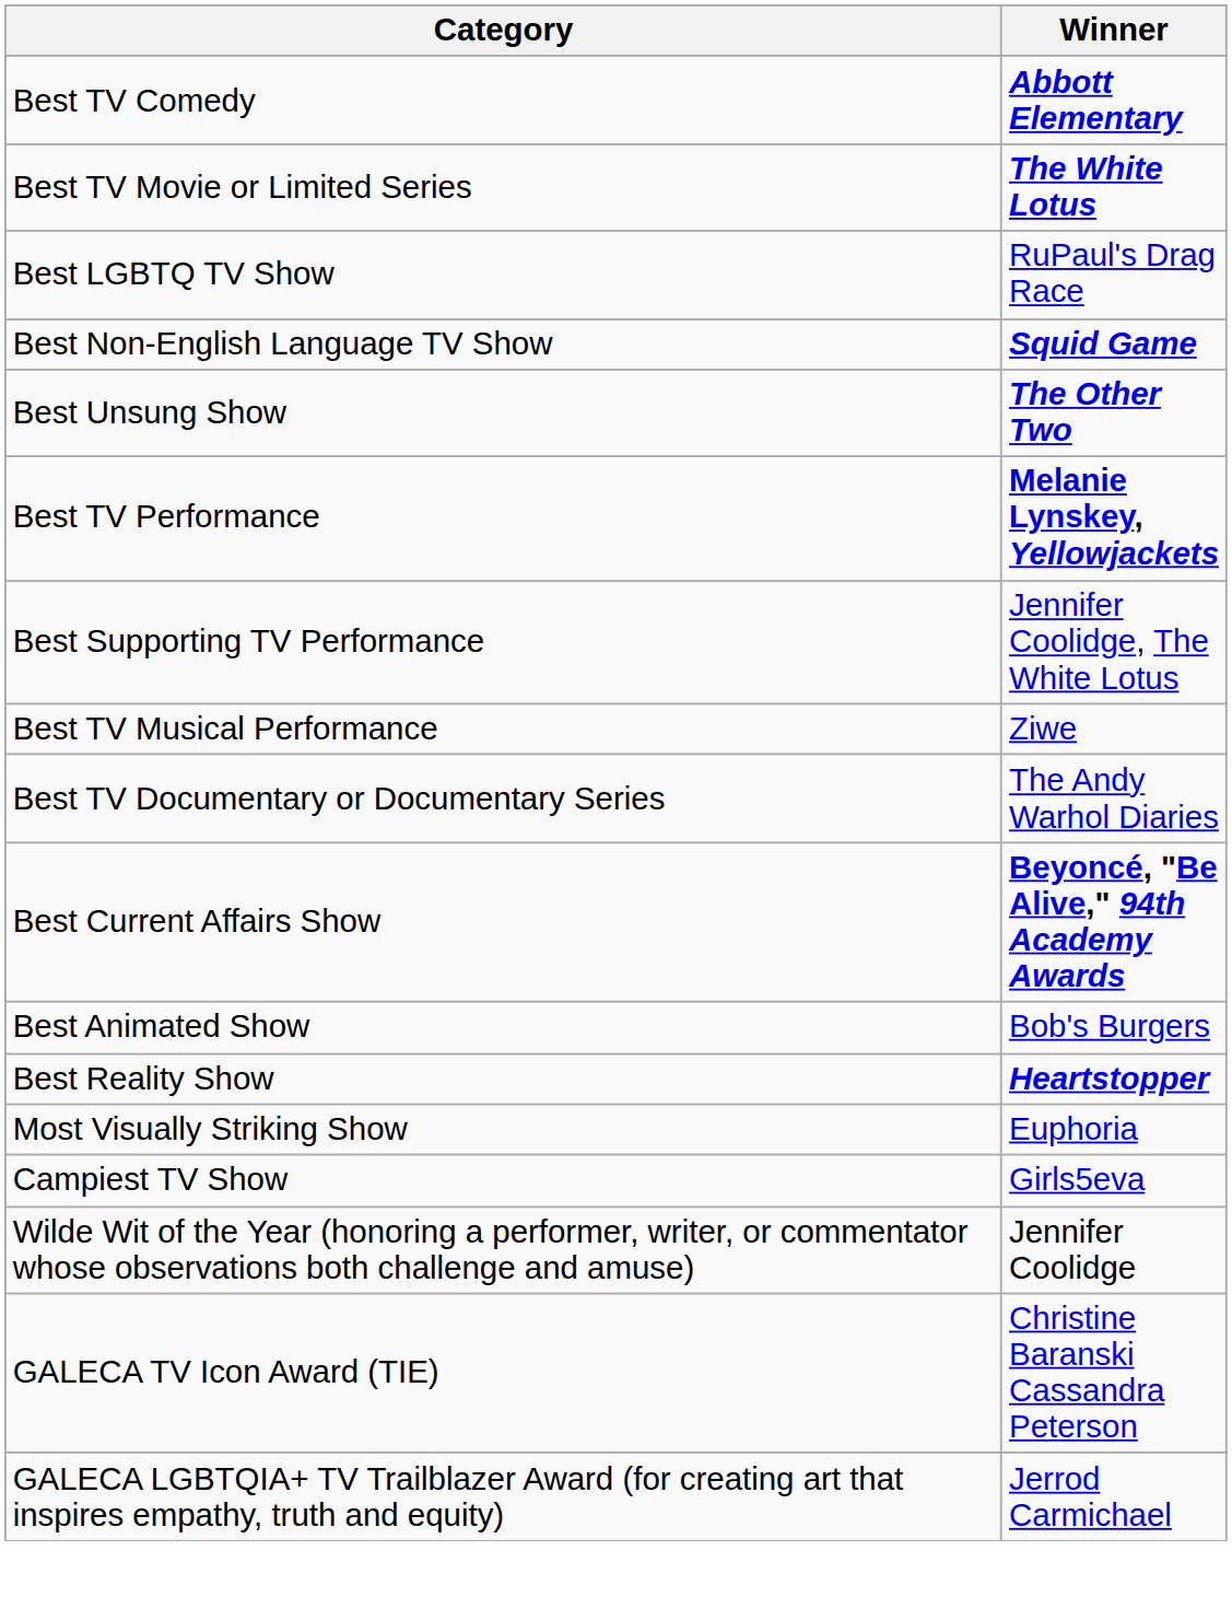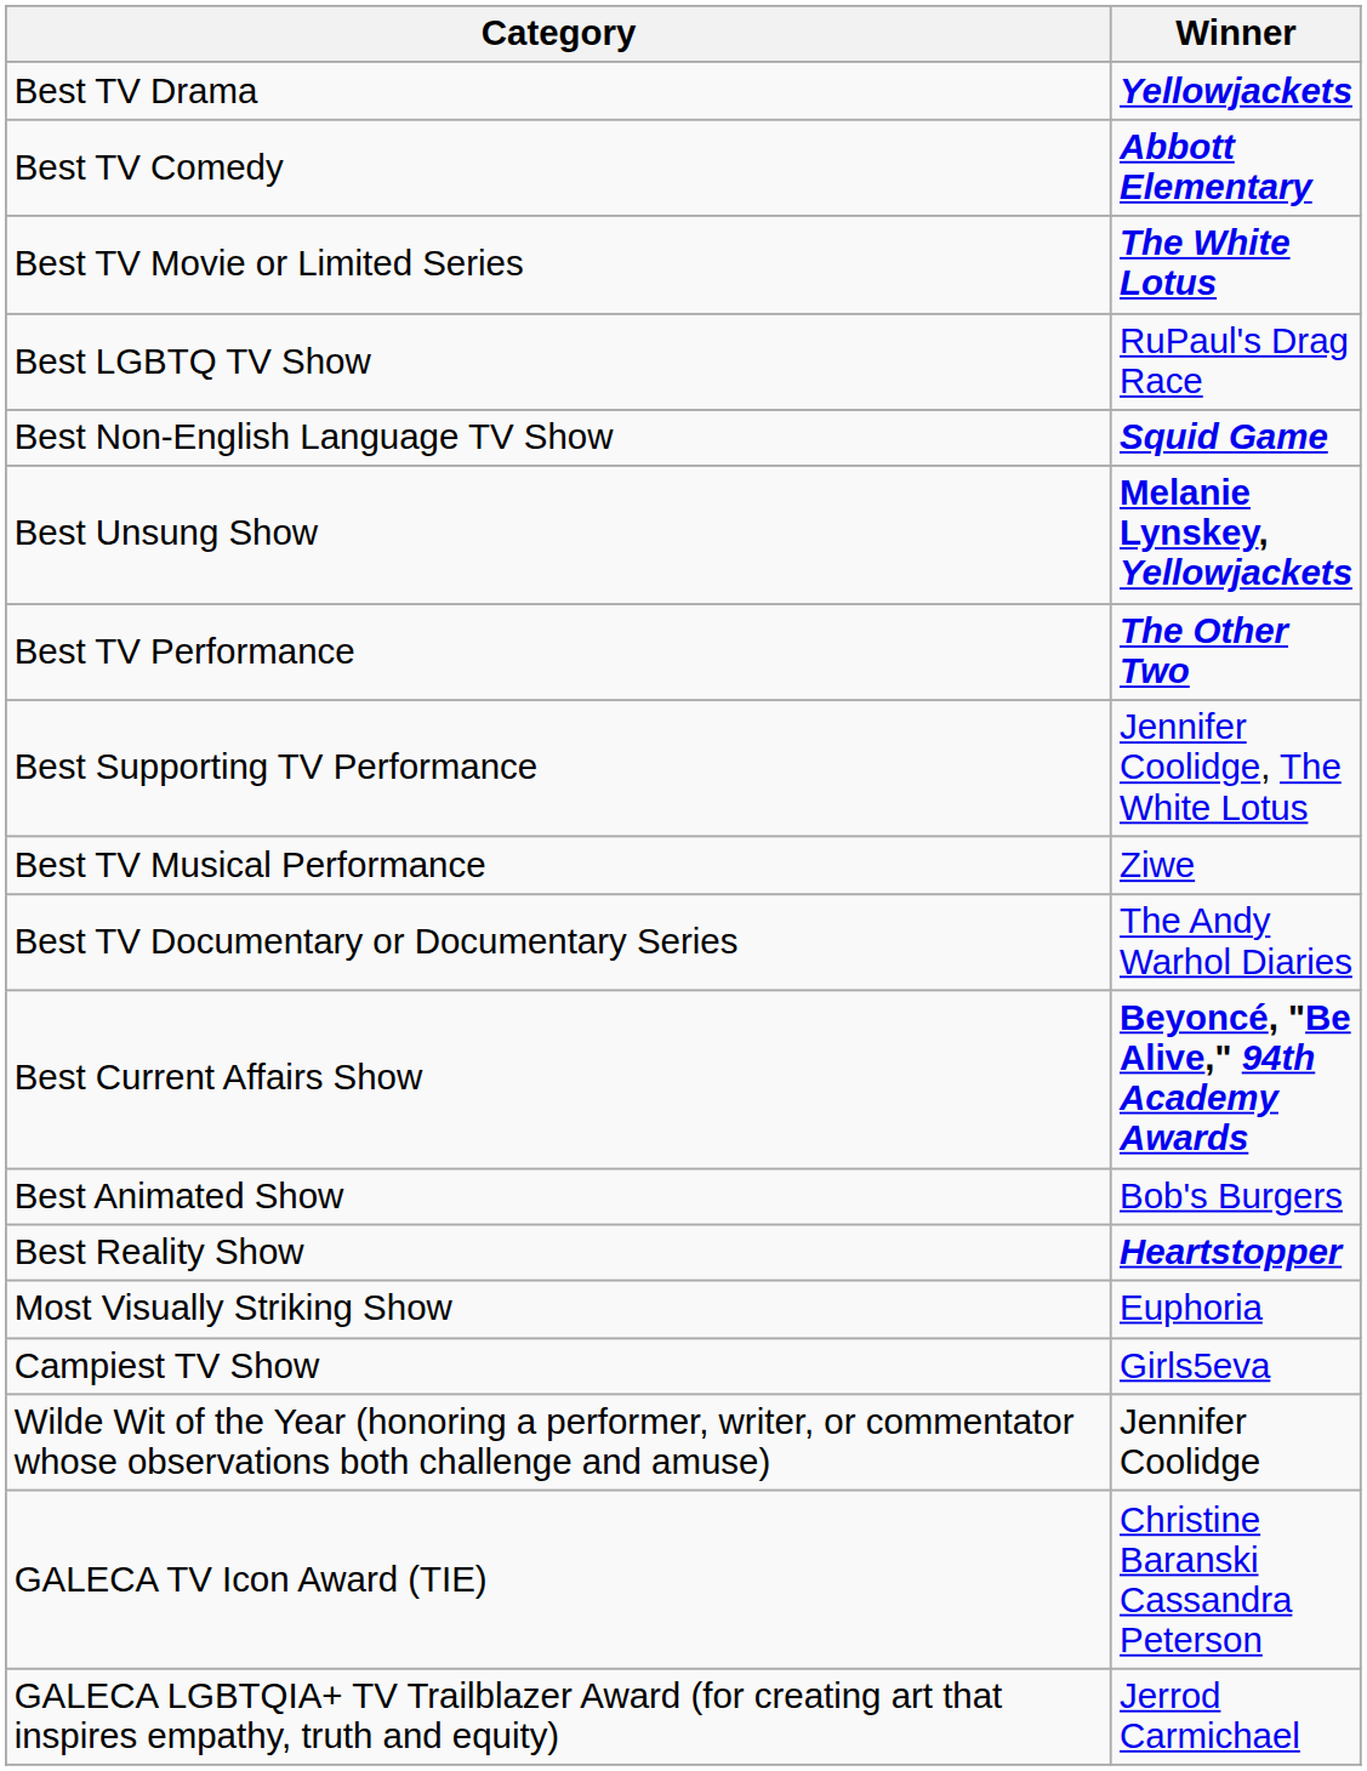+ row: Best TV Drama | Yellowjackets
Best Unsung Show | Winner: The Other Two -> Melanie Lynskey, Yellowjackets
Best TV Performance | Winner: Melanie Lynskey, Yellowjackets -> The Other Two
